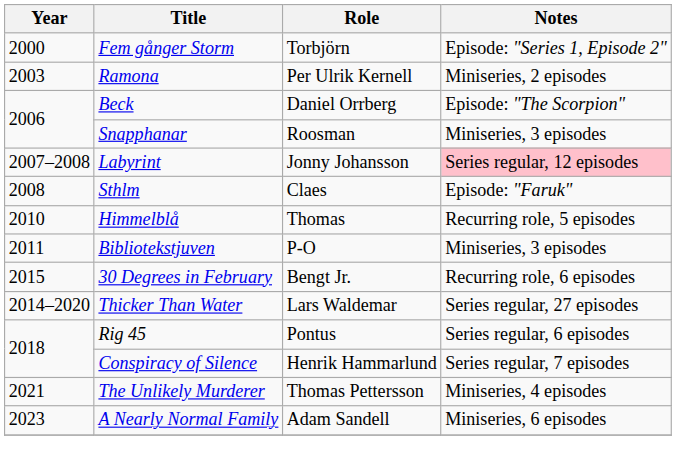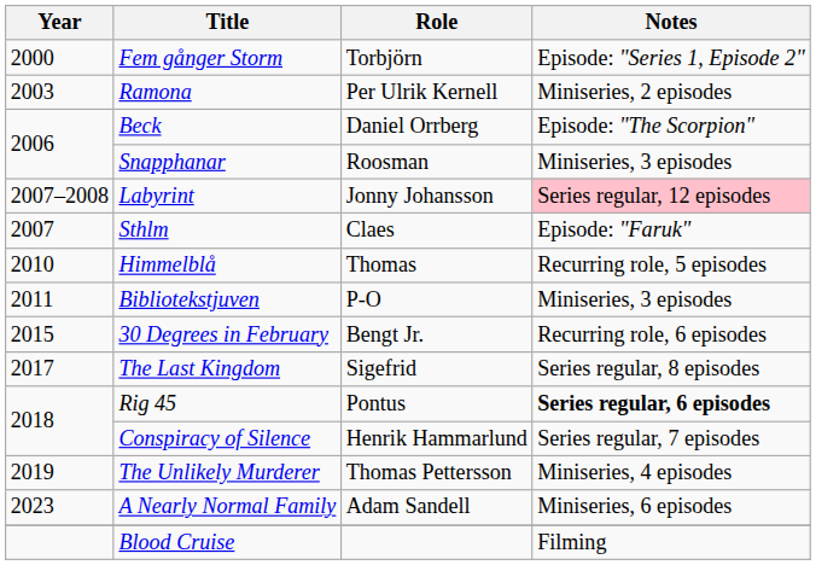Sthlm | Year: 2008 -> 2007
- row: 2014–2020 | Thicker Than Water | Lars Waldemar | Series regular, 27 episodes
+ row: 2017 | The Last Kingdom | Sigefrid | Series regular, 8 episodes
Rig 45 | Notes: normal -> bold
The Unlikely Murderer | Year: 2021 -> 2019
+ row: Blood Cruise | Filming
